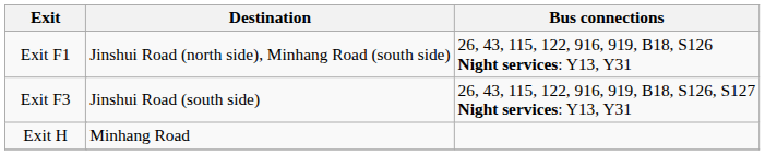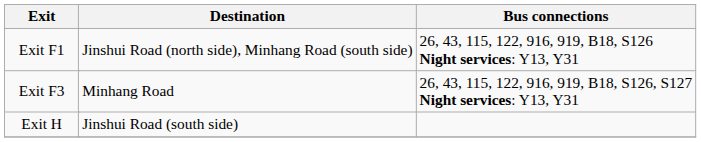Exit F3 | Destination: Jinshui Road (south side) -> Minhang Road
Exit H | Destination: Minhang Road -> Jinshui Road (south side)
